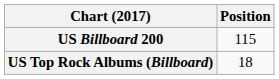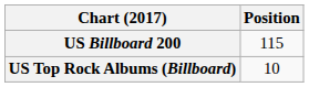US Top Rock Albums (Billboard) | Position: 18 -> 10
